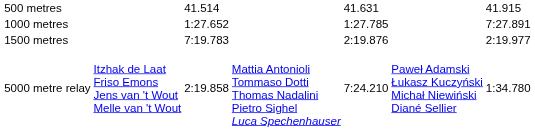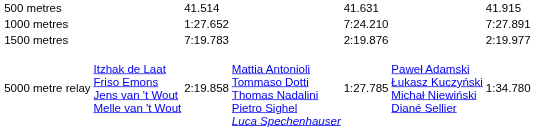1000 metres | column 5: 1:27.785 -> 7:24.210
5000 metre relay | column 5: 7:24.210 -> 1:27.785
